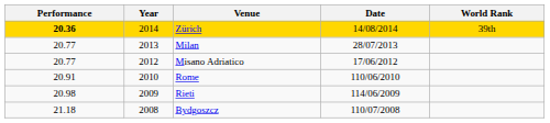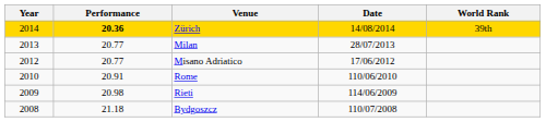columns swapped: Year <-> Performance
